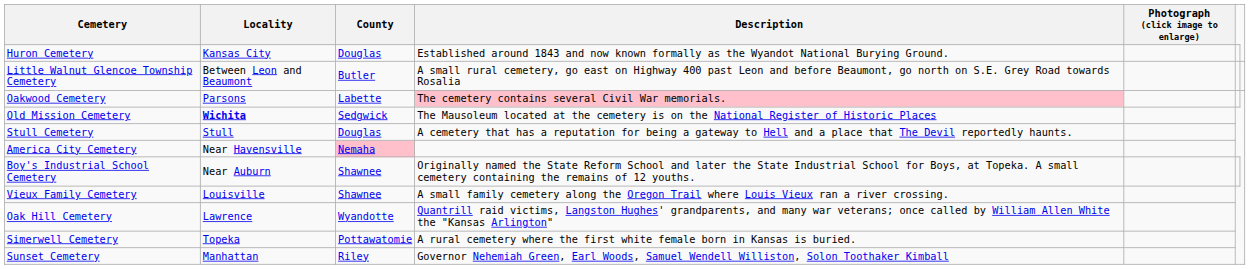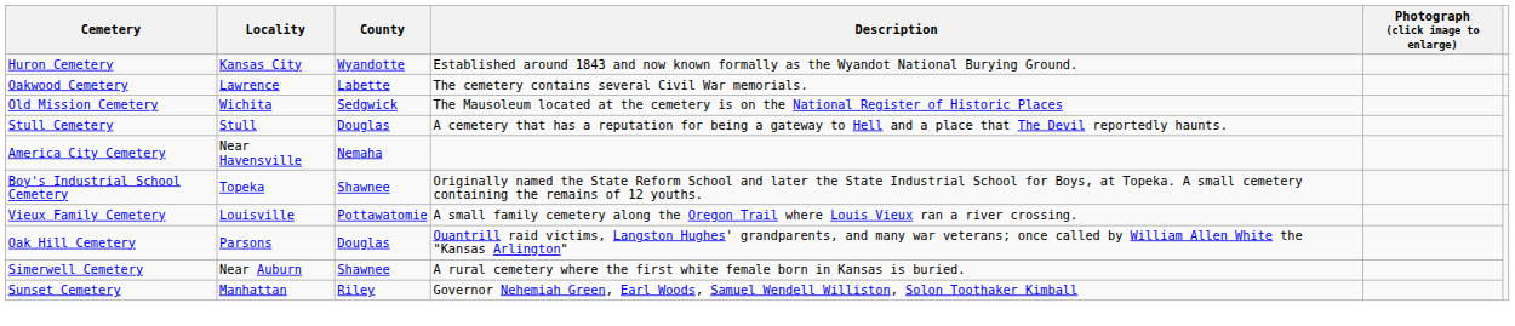Huron Cemetery | County: Douglas -> Wyandotte
- row: Little Walnut Glencoe Township Cemetery | Between Leon and Beaumont | Butler | A small rural cemetery, go east on Highway 400 past Leon and before Beaumont, go north on S.E. Grey Road towards Rosalia
Oakwood Cemetery | Locality: Parsons -> Lawrence
Oakwood Cemetery | Description: pink background -> no background
Old Mission Cemetery | Locality: bold -> normal
America City Cemetery | County: pink background -> no background
Boy's Industrial School Cemetery | Locality: Near Auburn -> Topeka
Vieux Family Cemetery | County: Shawnee -> Pottawatomie
Oak Hill Cemetery | Locality: Lawrence -> Parsons
Oak Hill Cemetery | County: Wyandotte -> Douglas
Simerwell Cemetery | Locality: Topeka -> Near Auburn
Simerwell Cemetery | County: Pottawatomie -> Shawnee
